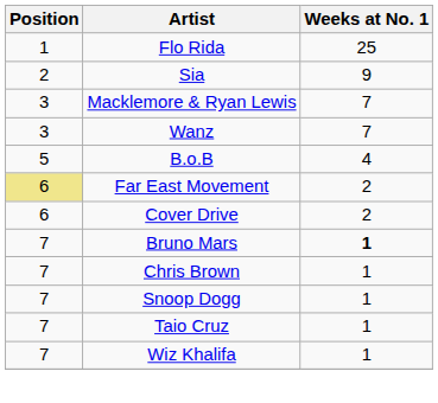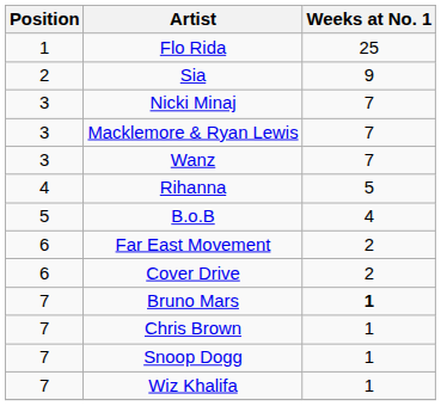+ row: 3 | Nicki Minaj | 7
+ row: 4 | Rihanna | 5
Far East Movement | Position: khaki background -> no background
- row: 7 | Taio Cruz | 1
